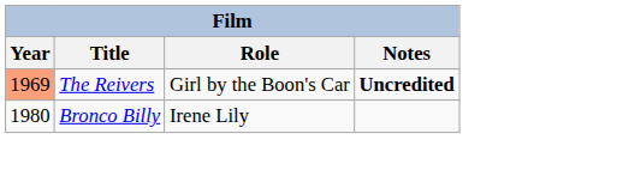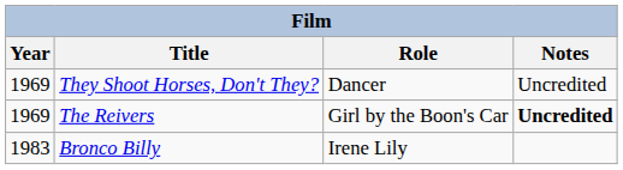+ row: 1969 | They Shoot Horses, Don't They? | Dancer | Uncredited
The Reivers | Year: lightsalmon background -> no background
Bronco Billy | Year: 1980 -> 1983
